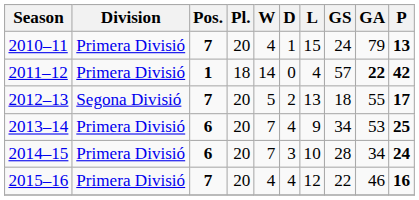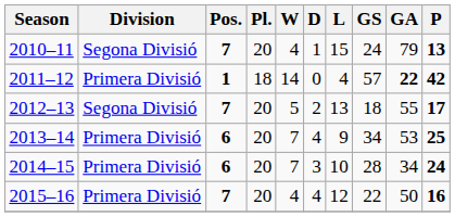2010–11 | Division: Primera Divisió -> Segona Divisió
2015–16 | GA: 46 -> 50
